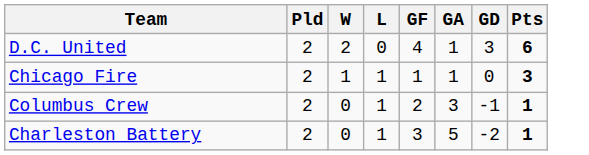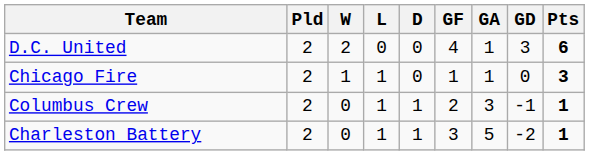+ column: D | 0 | 0 | 1 | 1
